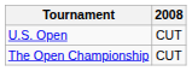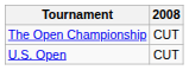rows swapped: U.S. Open <-> The Open Championship
